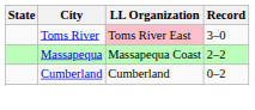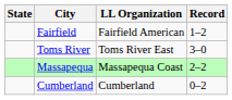+ row: Fairfield | Fairfield American | 1–2
Toms River | LL Organization: pink background -> no background
